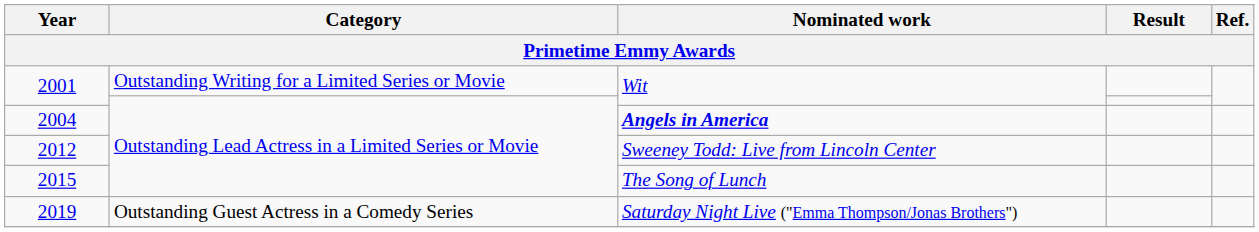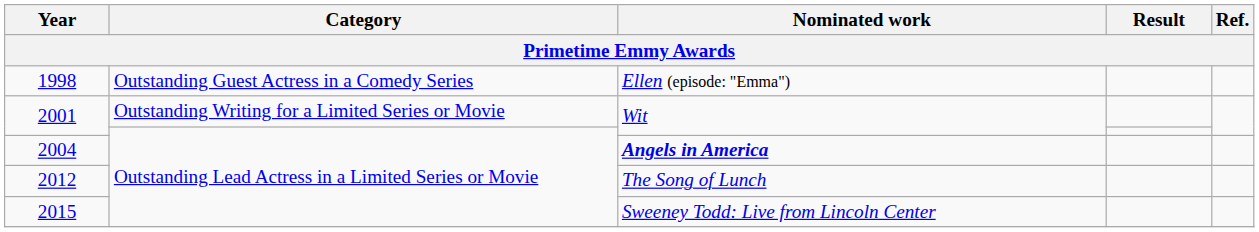+ row: 1998 | Outstanding Guest Actress in a Comedy Series | Ellen (episode: "Emma")
2012 | Nominated work: Sweeney Todd: Live from Lincoln Center -> The Song of Lunch
2015 | Nominated work: The Song of Lunch -> Sweeney Todd: Live from Lincoln Center
- row: 2019 | Outstanding Guest Actress in a Comedy Series | Saturday Night Live ("Emma Thompson/Jonas Brothers")
